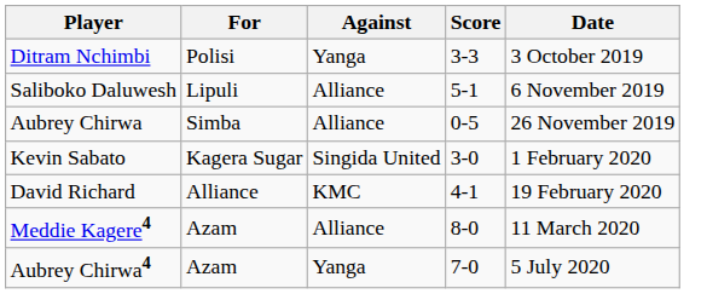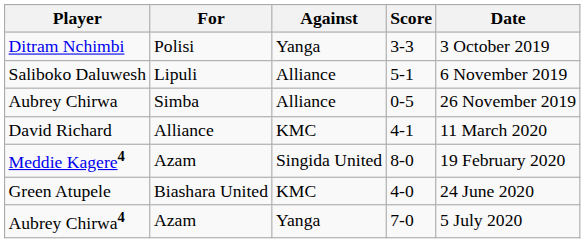- row: Kevin Sabato | Kagera Sugar | Singida United | 3-0 | 1 February 2020
David Richard | Date: 19 February 2020 -> 11 March 2020
Meddie Kagere4 | Against: Alliance -> Singida United
Meddie Kagere4 | Date: 11 March 2020 -> 19 February 2020
+ row: Green Atupele | Biashara United | KMC | 4-0 | 24 June 2020
